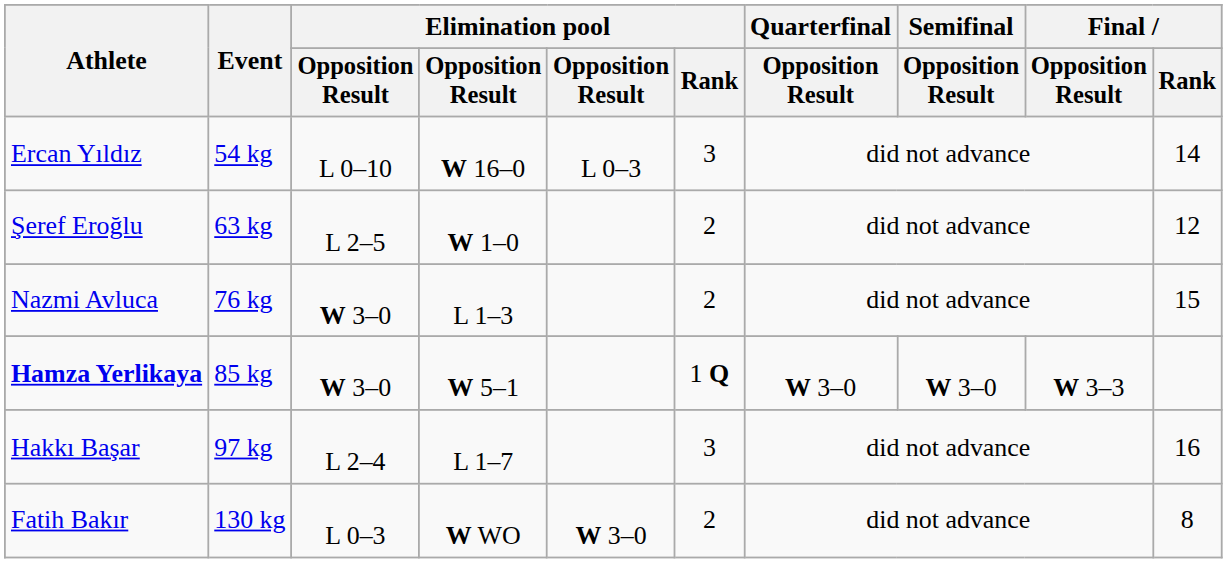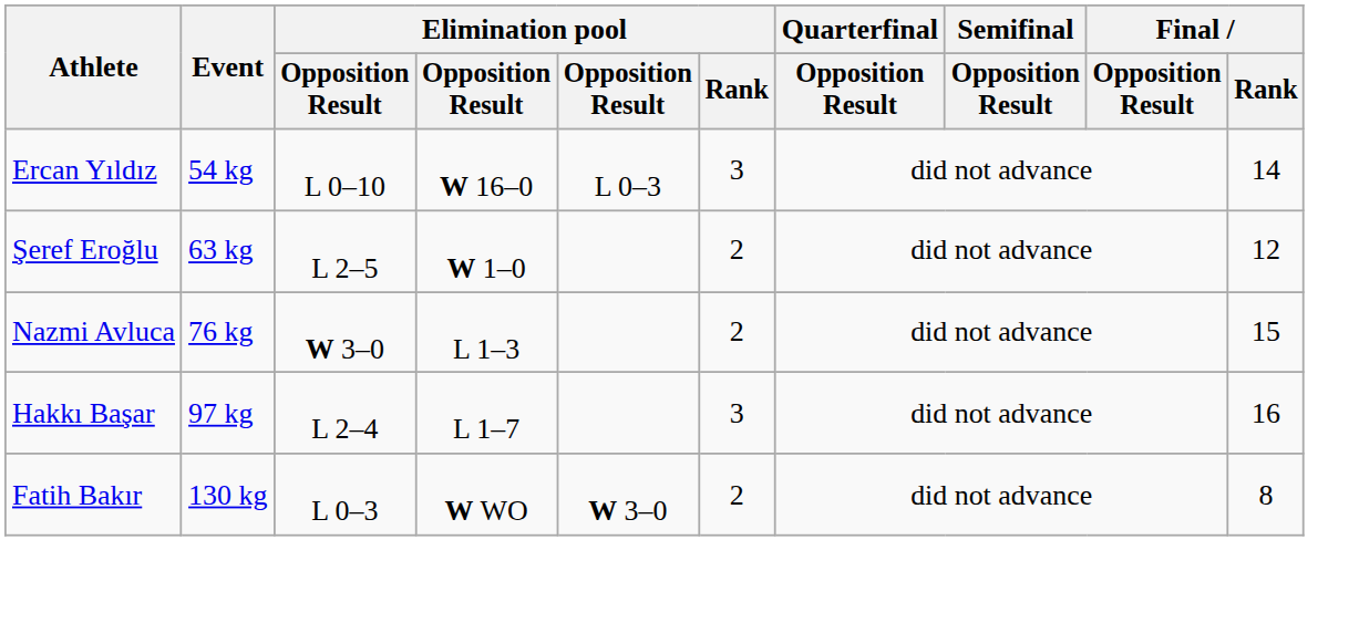- row: Hamza Yerlikaya | 85 kg | W 3–0 | W 5–1 | 1 Q | W 3–0 | W 3–0 | W 3–3
